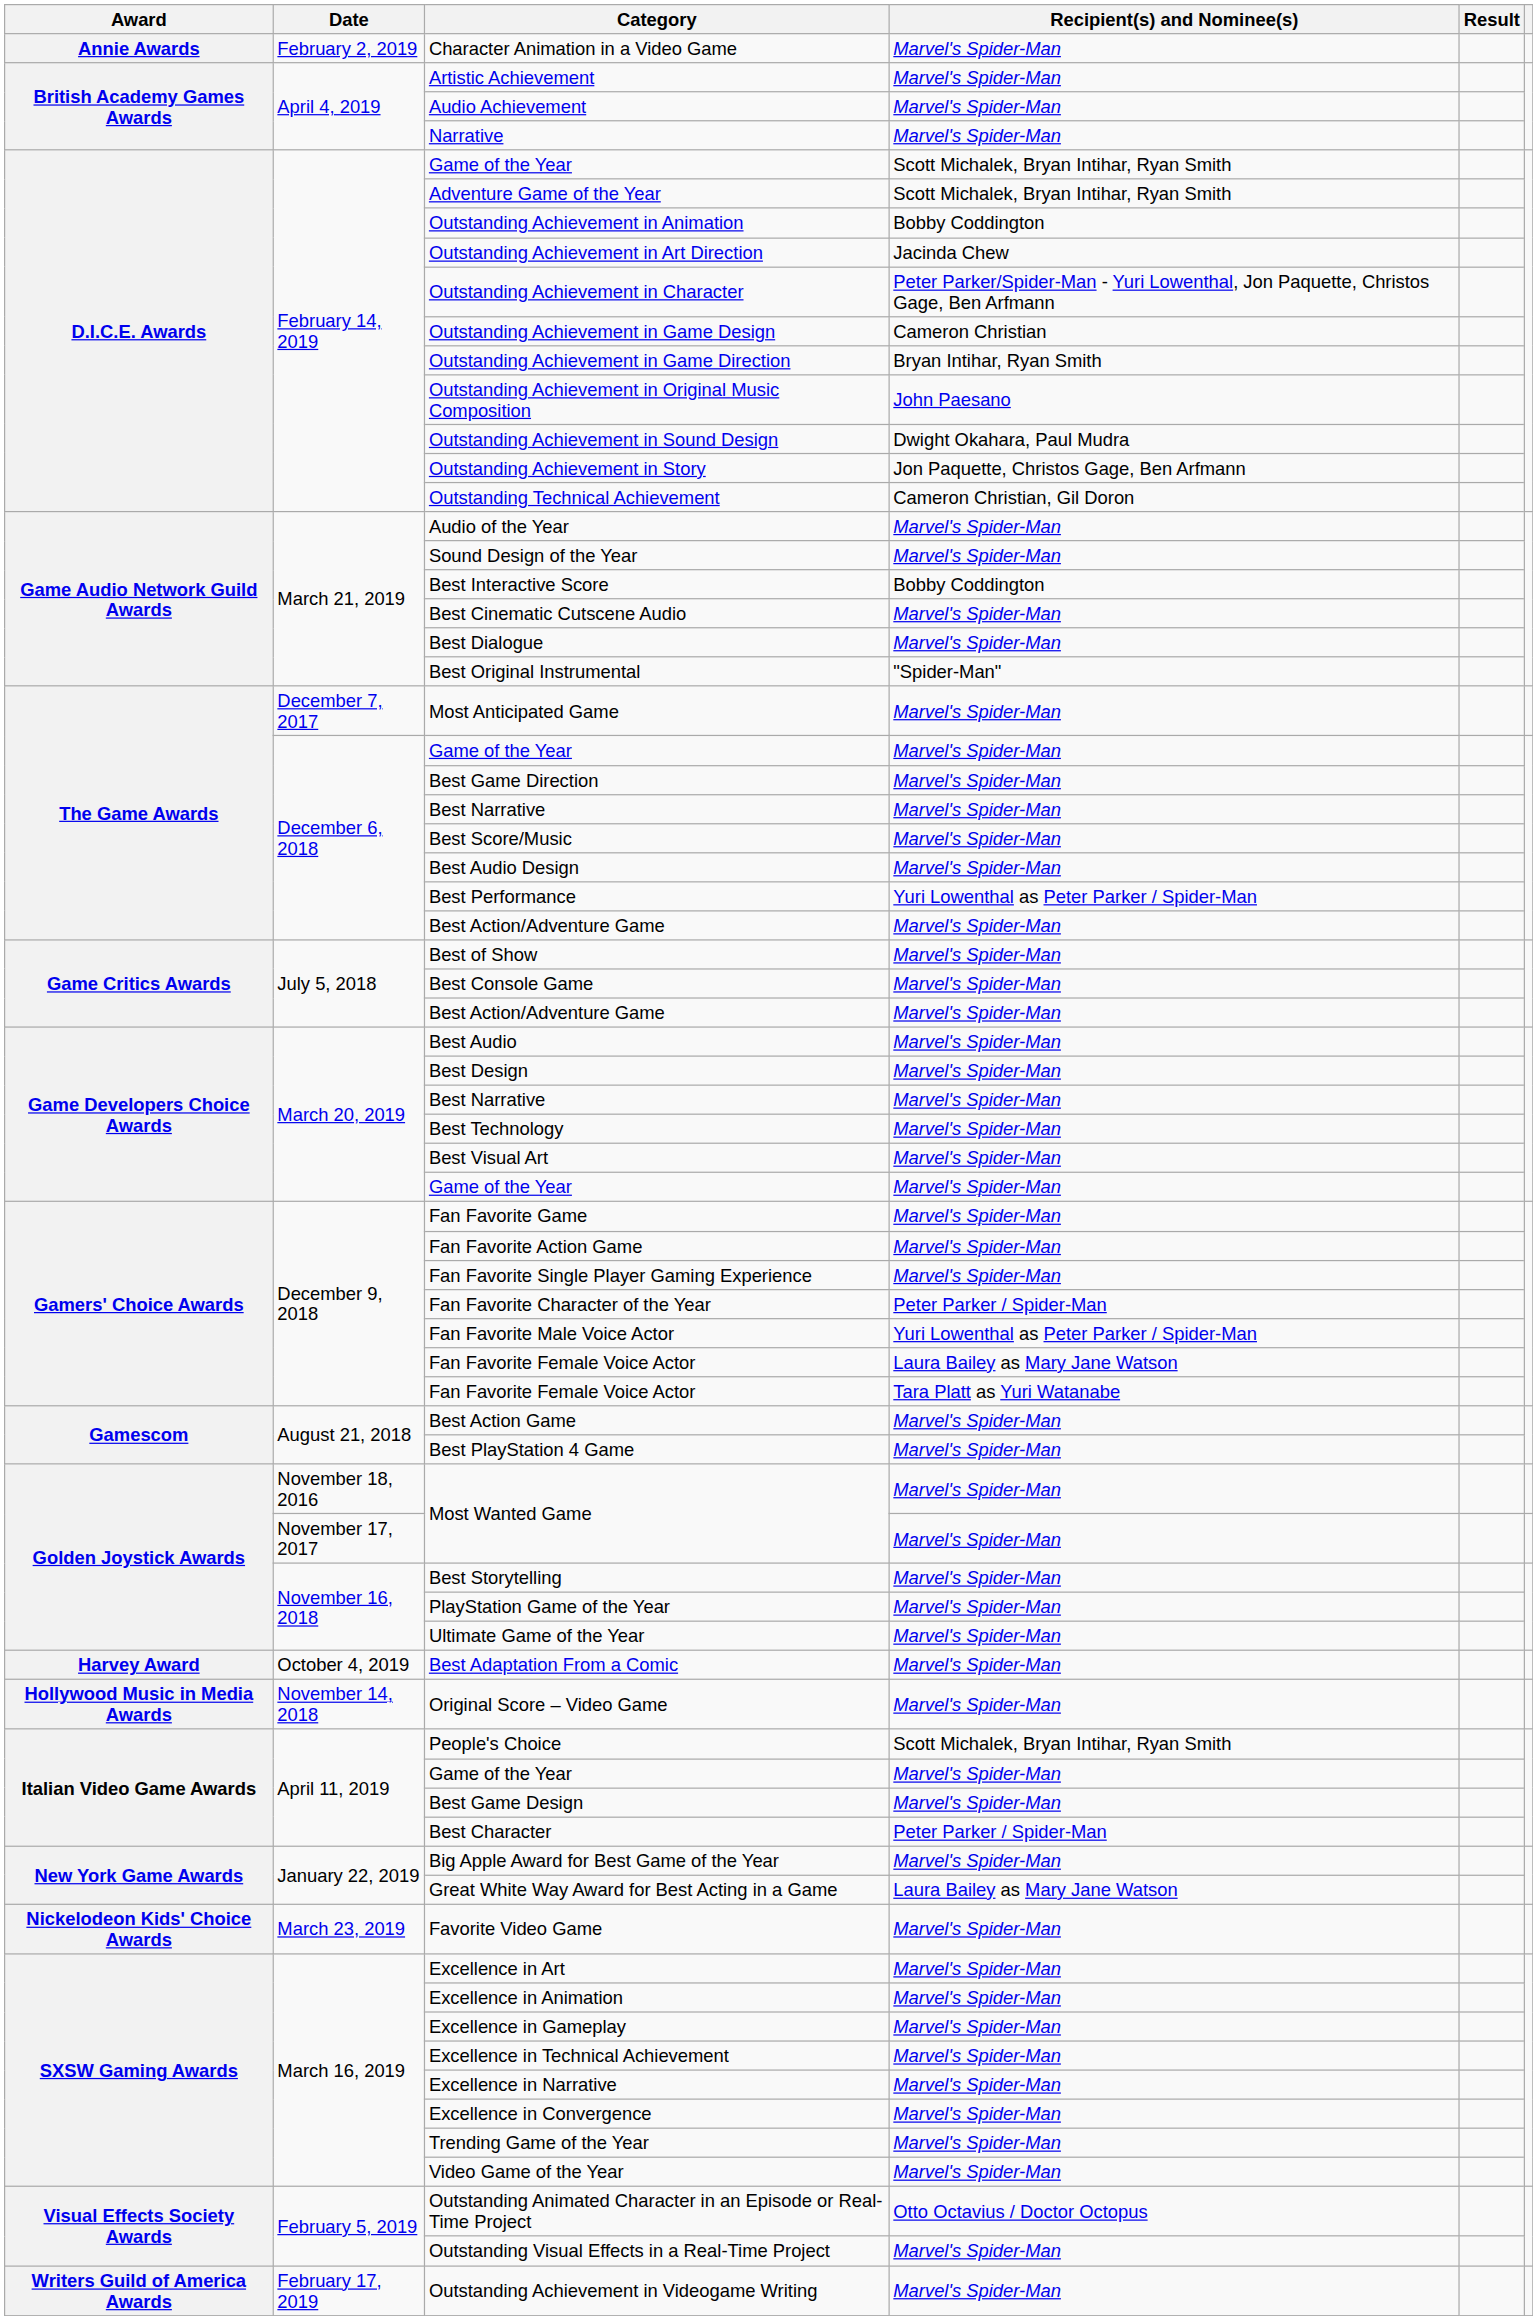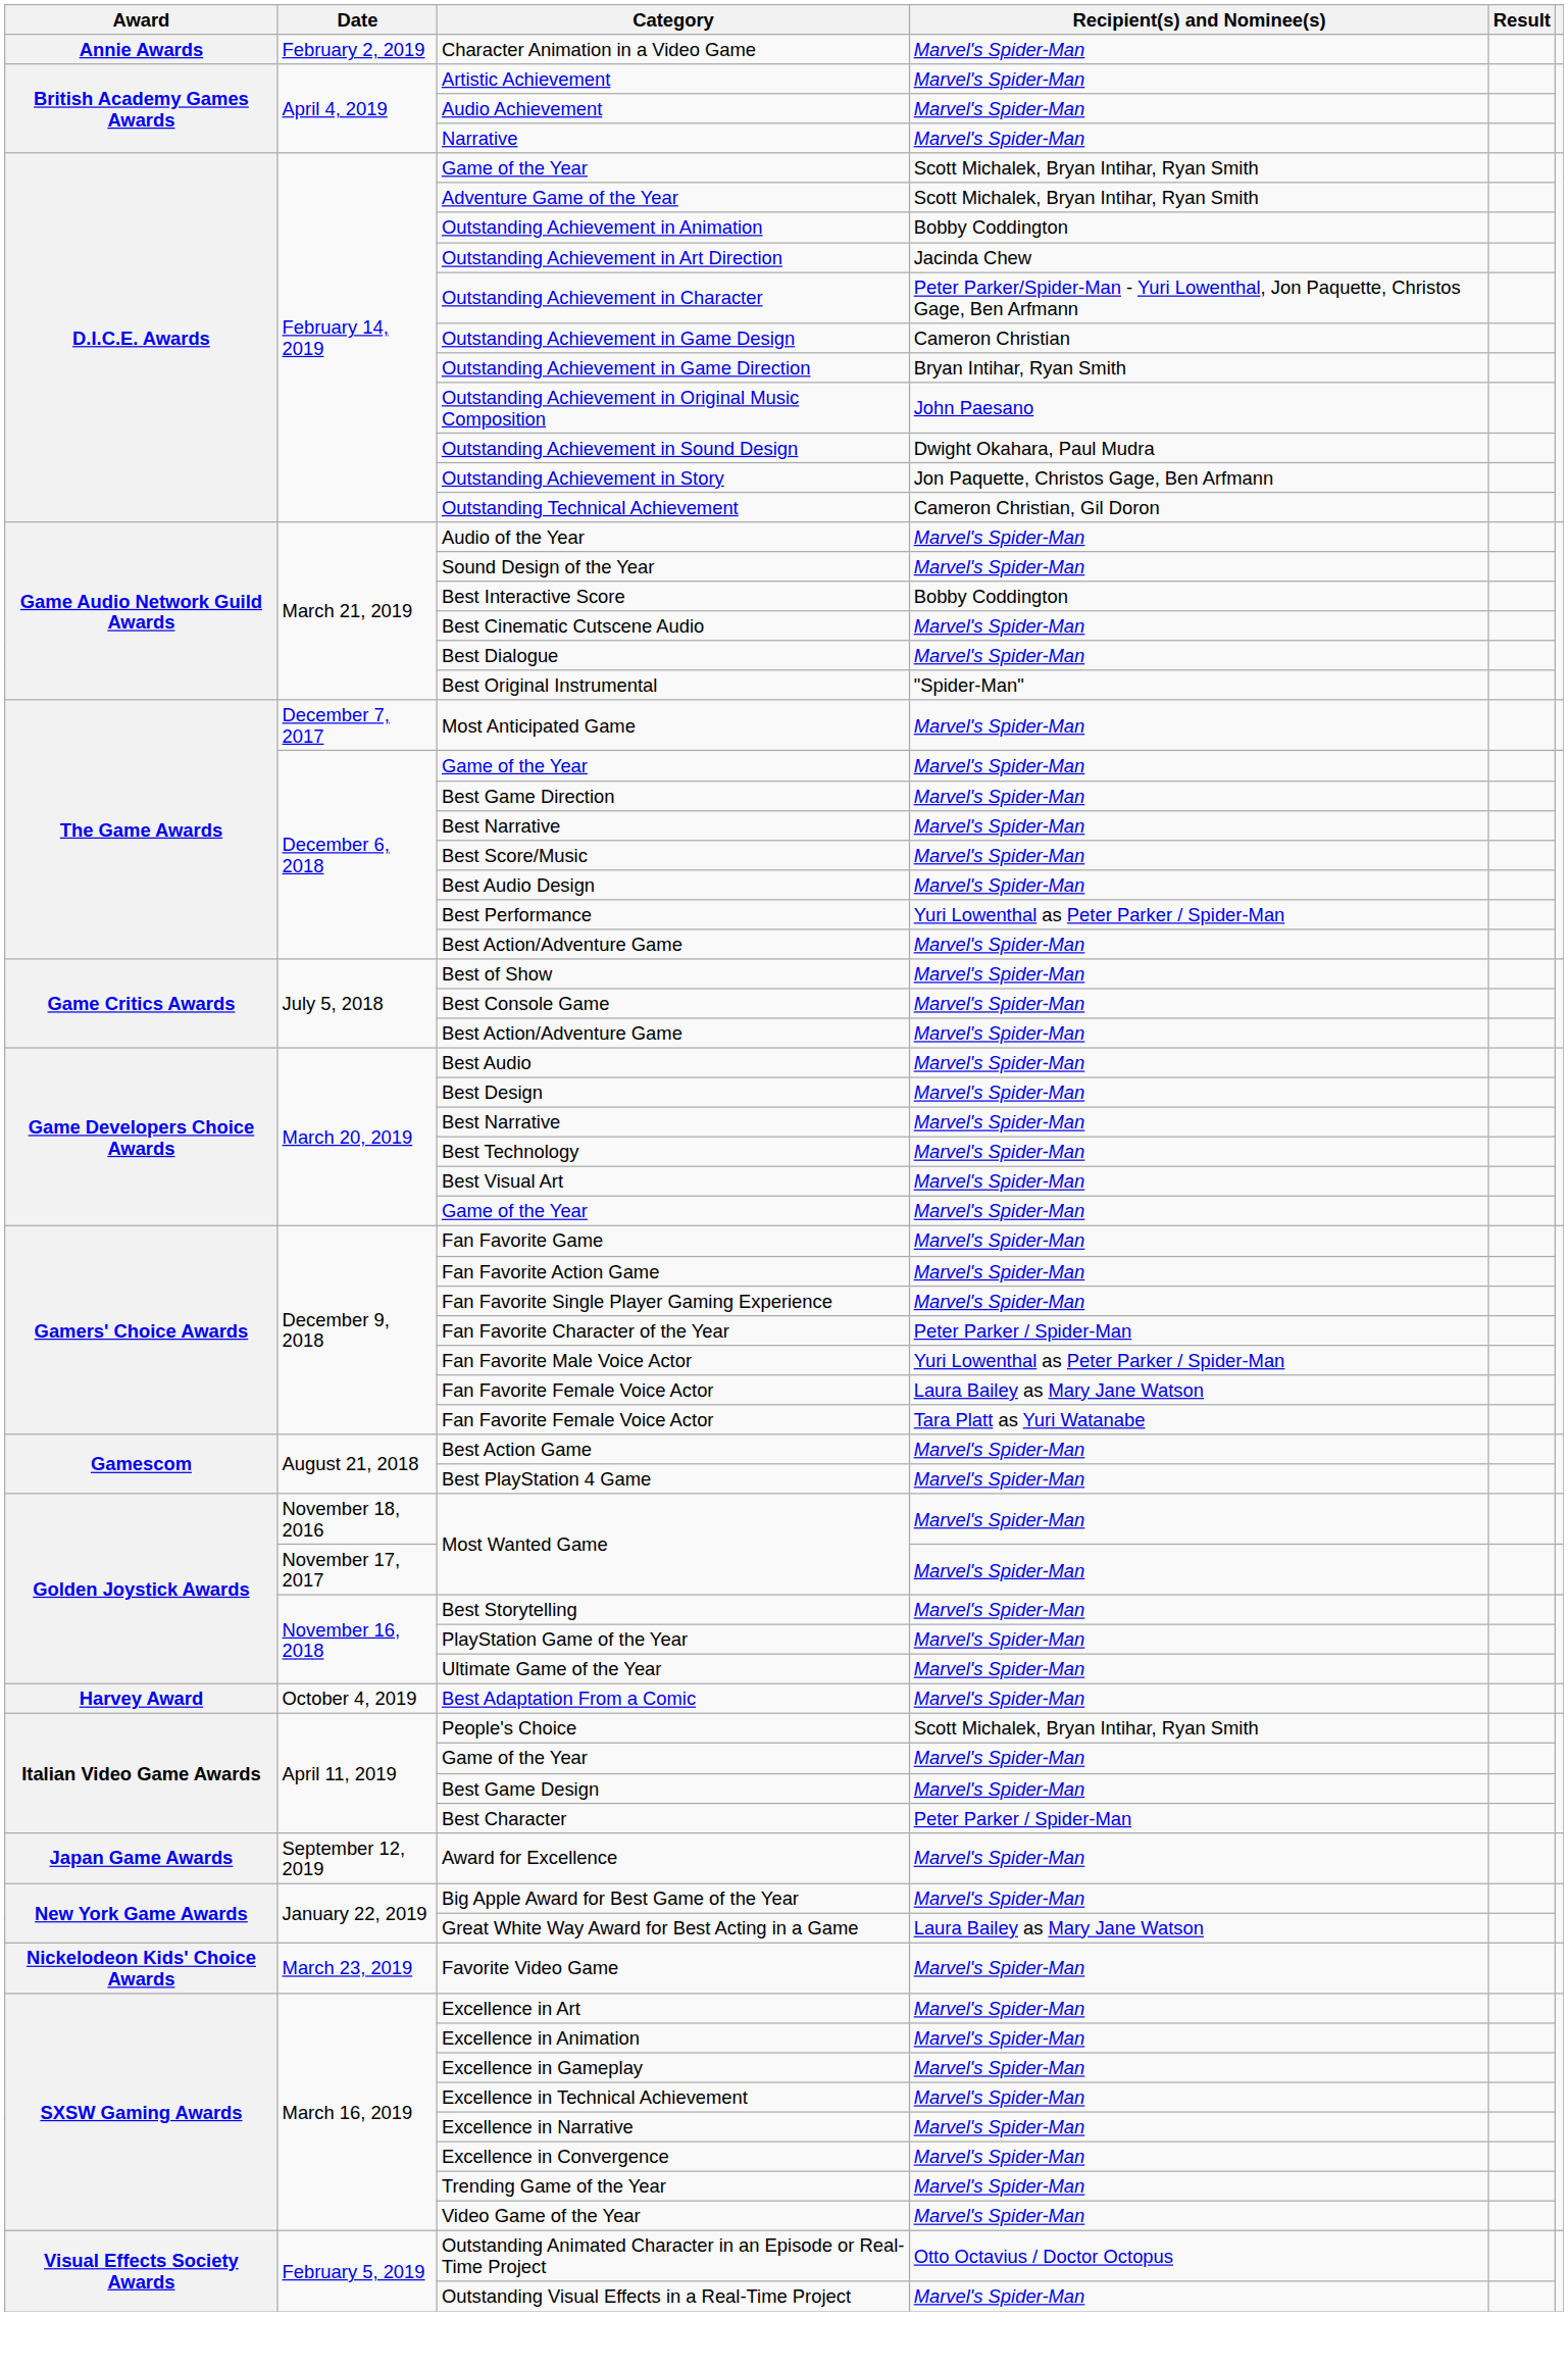- row: Hollywood Music in Media Awards | November 14, 2018 | Original Score – Video Game | Marvel's Spider-Man
+ row: Japan Game Awards | September 12, 2019 | Award for Excellence | Marvel's Spider-Man
- row: Writers Guild of America Awards | February 17, 2019 | Outstanding Achievement in Videogame Writing | Marvel's Spider-Man
